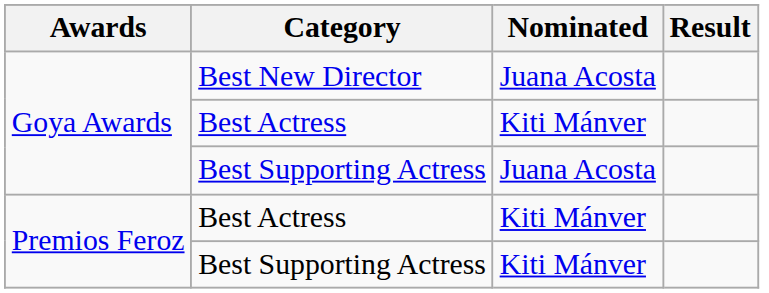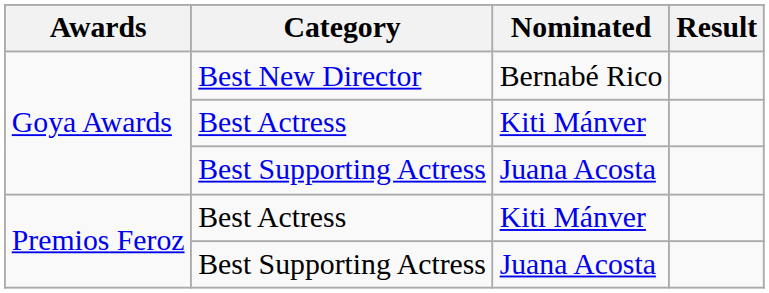Best New Director | Nominated: Juana Acosta -> Bernabé Rico
Premios Feroz / Best Supporting Actress | Nominated: Kiti Mánver -> Juana Acosta
